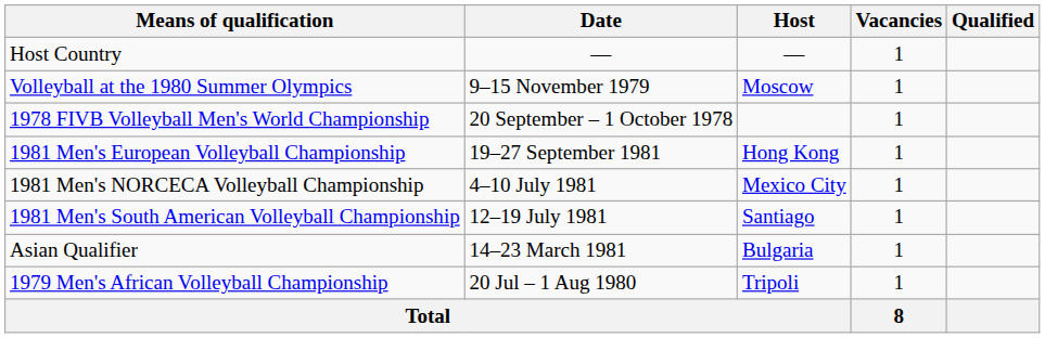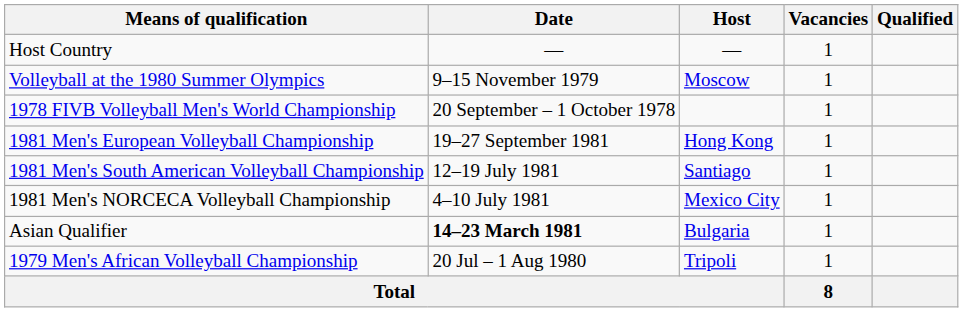rows swapped: 1981 Men's NORCECA Volleyball Championship <-> 1981 Men's South American Volleyball Championship
Asian Qualifier | Date: normal -> bold
